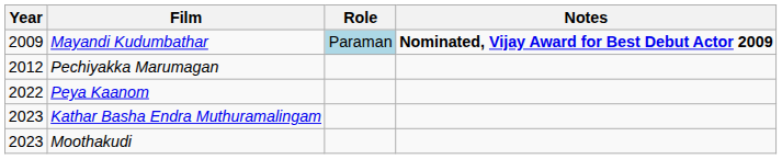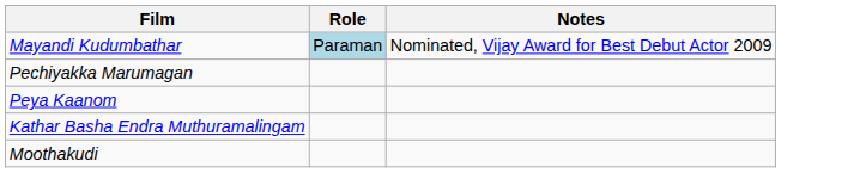- column: Year | 2009 | 2012 | 2022 | 2023 | 2023
Mayandi Kudumbathar | Notes: bold -> normal
